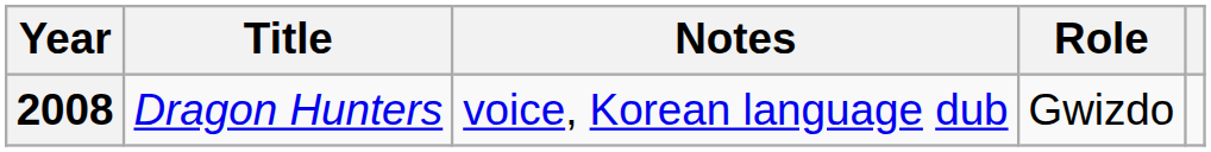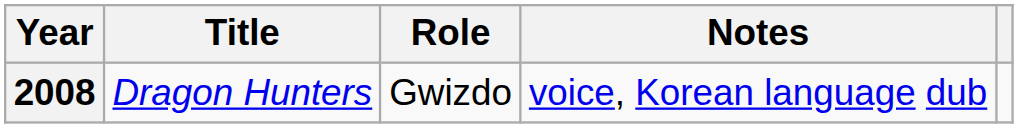columns swapped: Role <-> Notes
